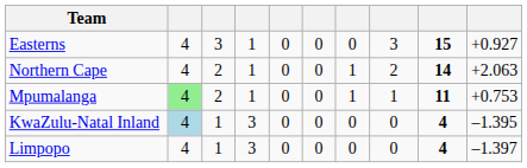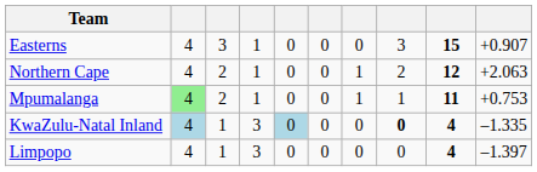Easterns | column 10: +0.927 -> +0.907
Northern Cape | column 9: 14 -> 12
KwaZulu-Natal Inland | column 5: no background -> lightblue background
KwaZulu-Natal Inland | column 8: normal -> bold
KwaZulu-Natal Inland | column 10: –1.395 -> –1.335
